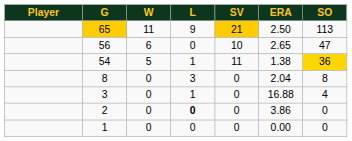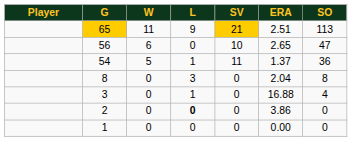65 | ERA: 2.50 -> 2.51
54 | ERA: 1.38 -> 1.37
54 | SO: gold background -> no background
